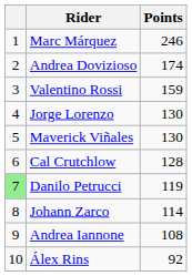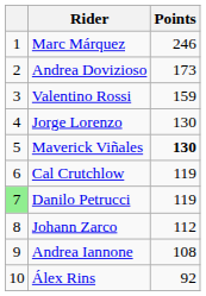Andrea Dovizioso | Points: 174 -> 173
Maverick Viñales | Points: normal -> bold
Cal Crutchlow | Points: 128 -> 119
Johann Zarco | Points: 114 -> 112
